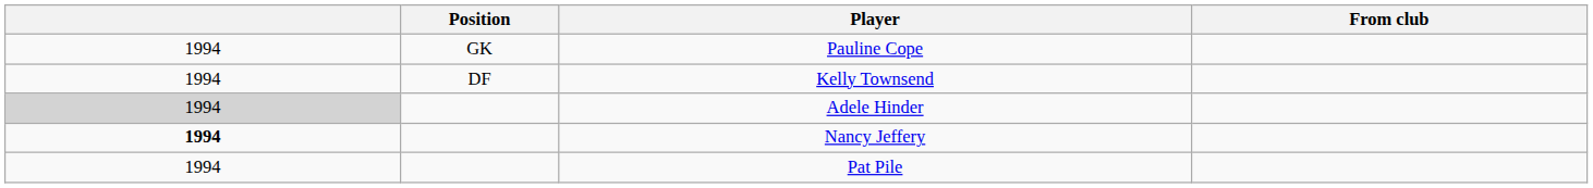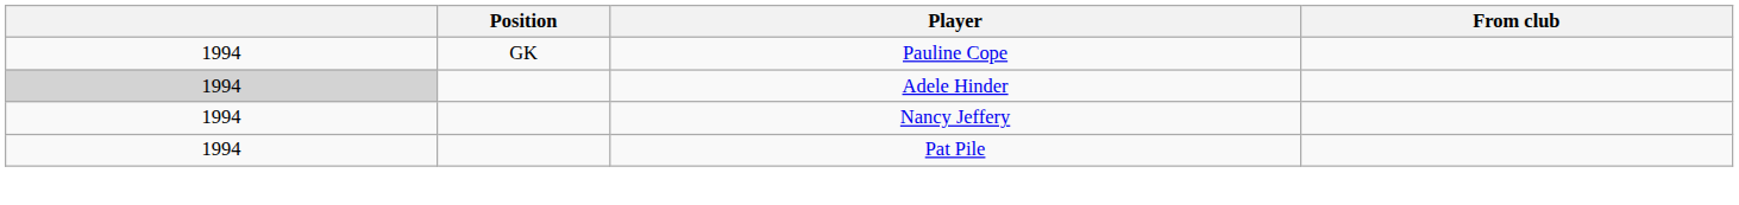- row: 1994 | DF | Kelly Townsend
Nancy Jeffery | column 1: bold -> normal
